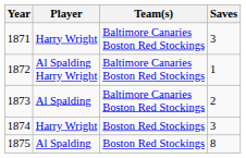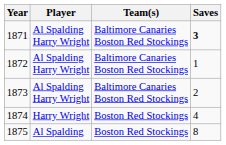1871 | Player: Harry Wright -> Al Spalding Harry Wright
1871 | Saves: normal -> bold
1873 | Player: Al Spalding -> Al Spalding Harry Wright
1874 | Saves: 3 -> 4
